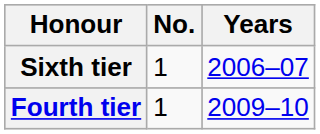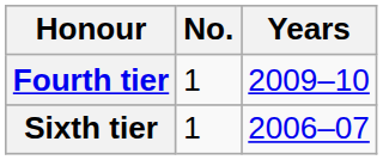rows swapped: Fourth tier <-> Sixth tier
